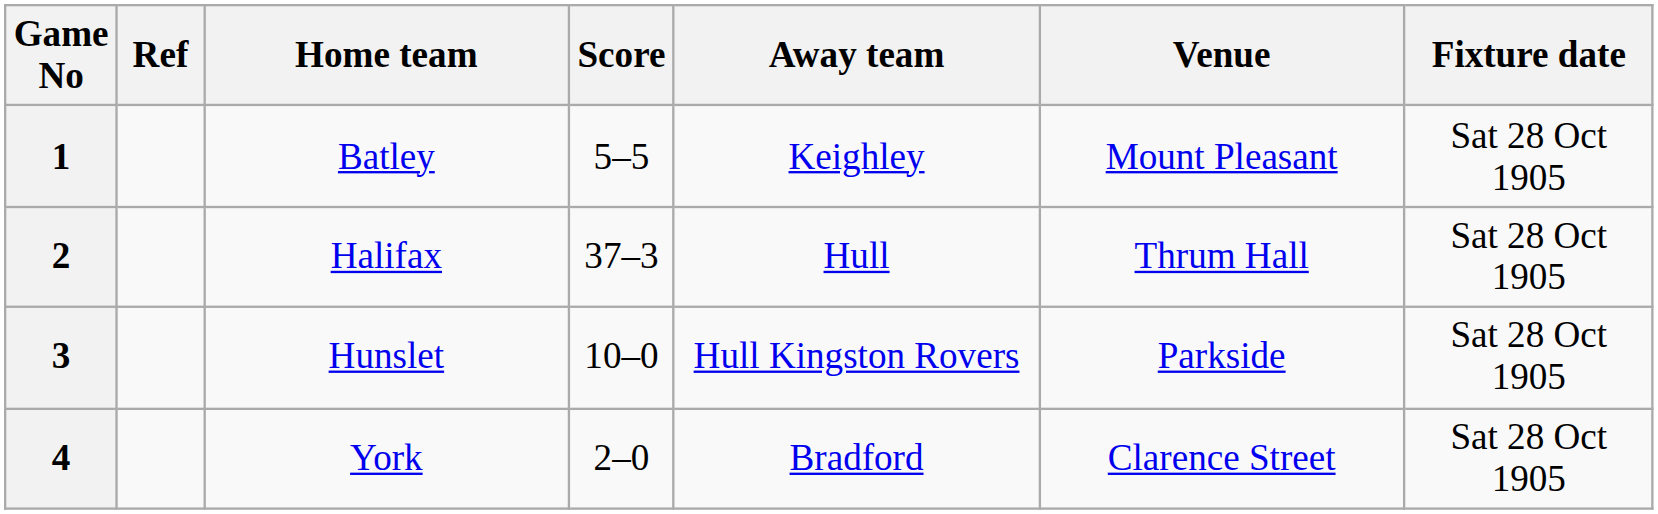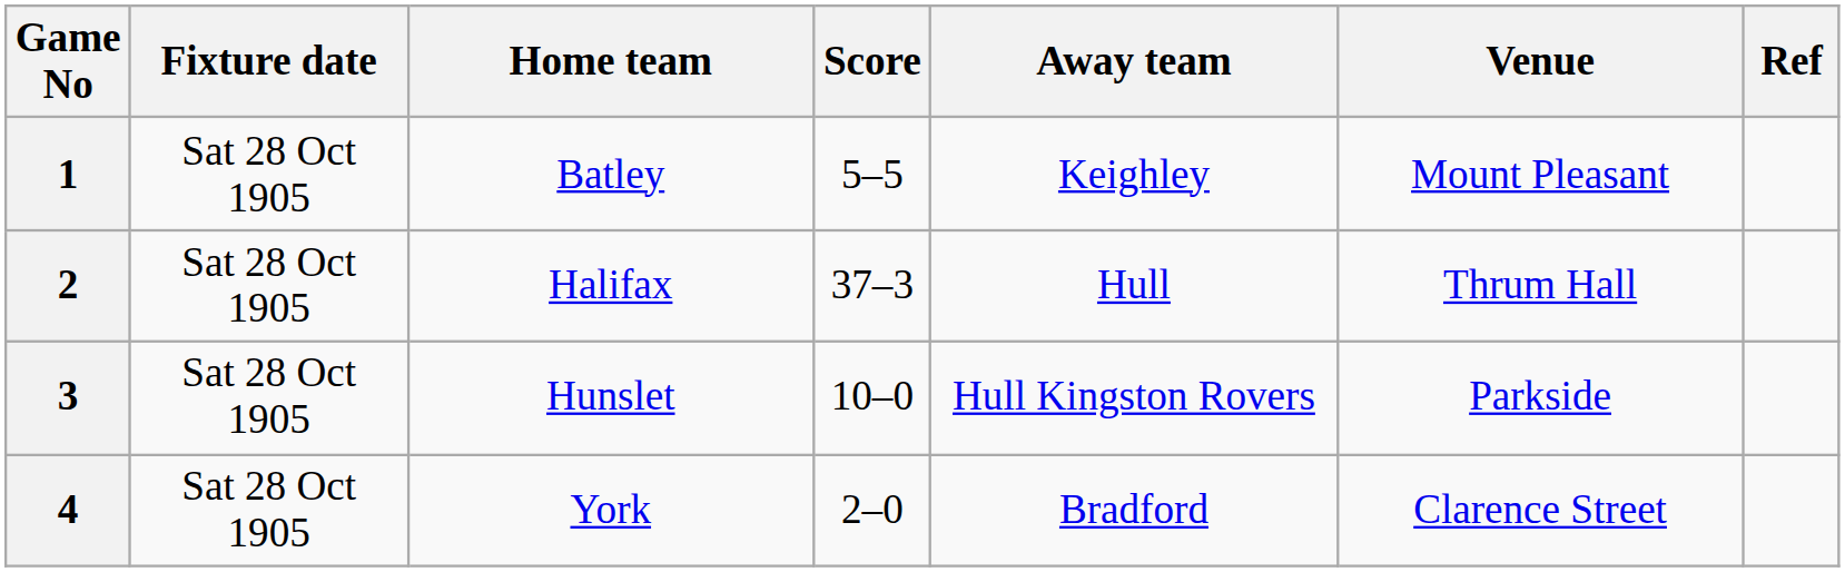columns swapped: Fixture date <-> Ref
